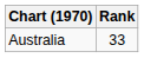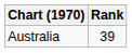Australia | Rank: 33 -> 39
